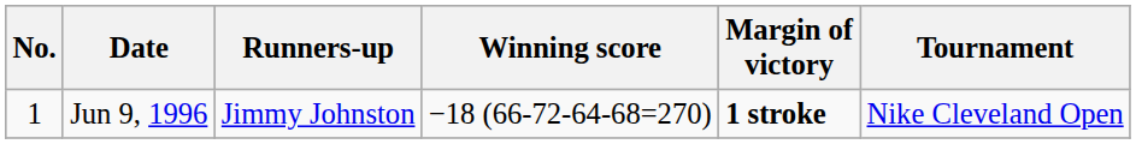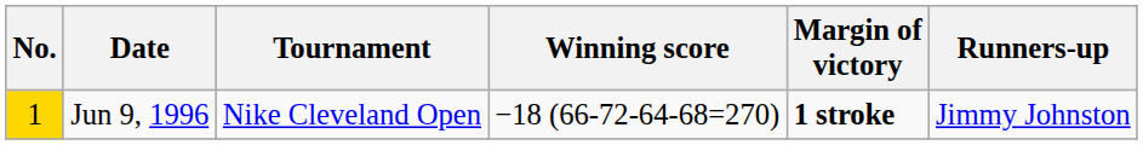columns swapped: Tournament <-> Runners-up
Jun 9, 1996 | No.: no background -> gold background
